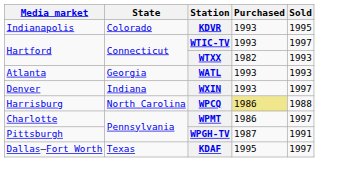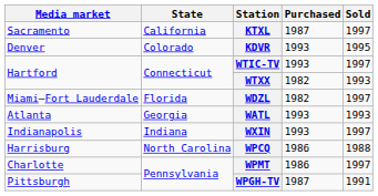+ row: Sacramento | California | KTXL | 1987 | 1997
KDVR | Media market: Indianapolis -> Denver
+ row: Miami–Fort Lauderdale | Florida | WDZL | 1982 | 1997
WXIN | Media market: Denver -> Indianapolis
WPCQ | Purchased: khaki background -> no background
- row: Dallas–Fort Worth | Texas | KDAF | 1995 | 1997
